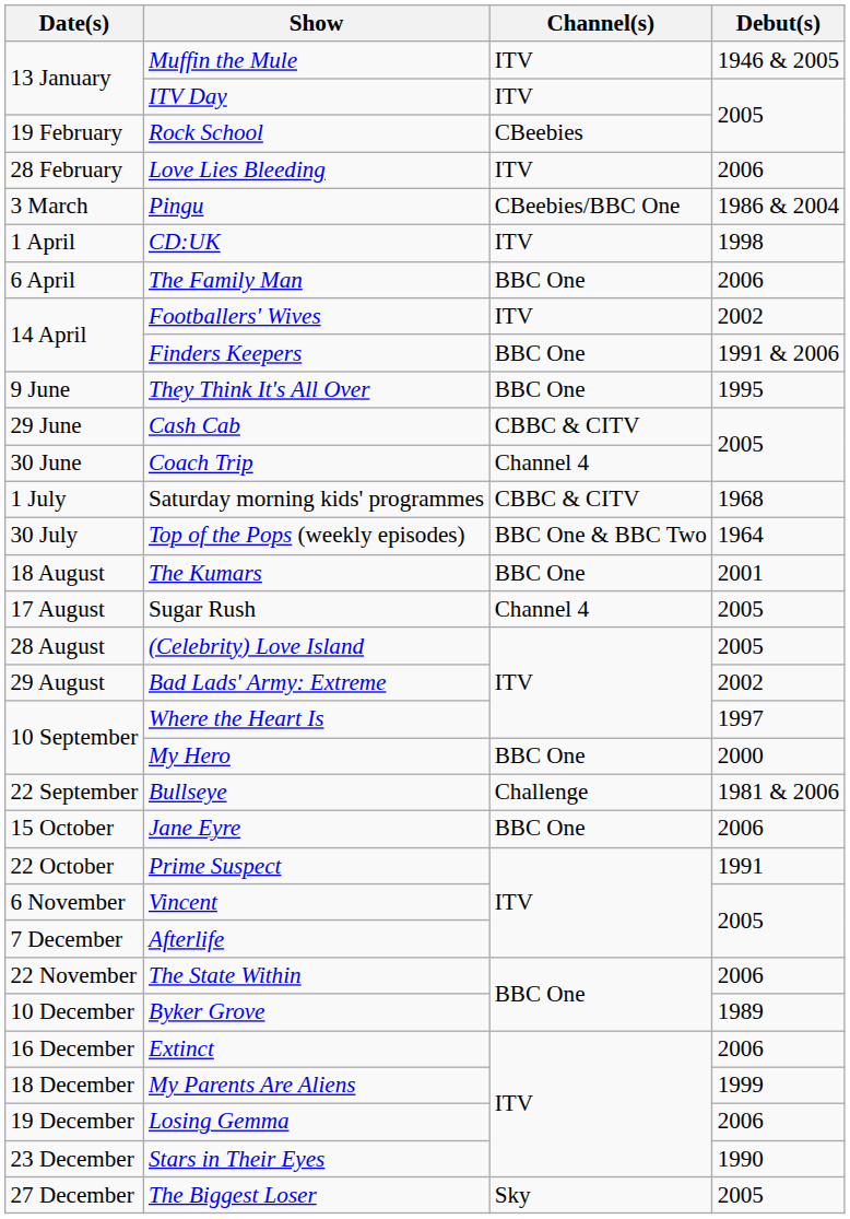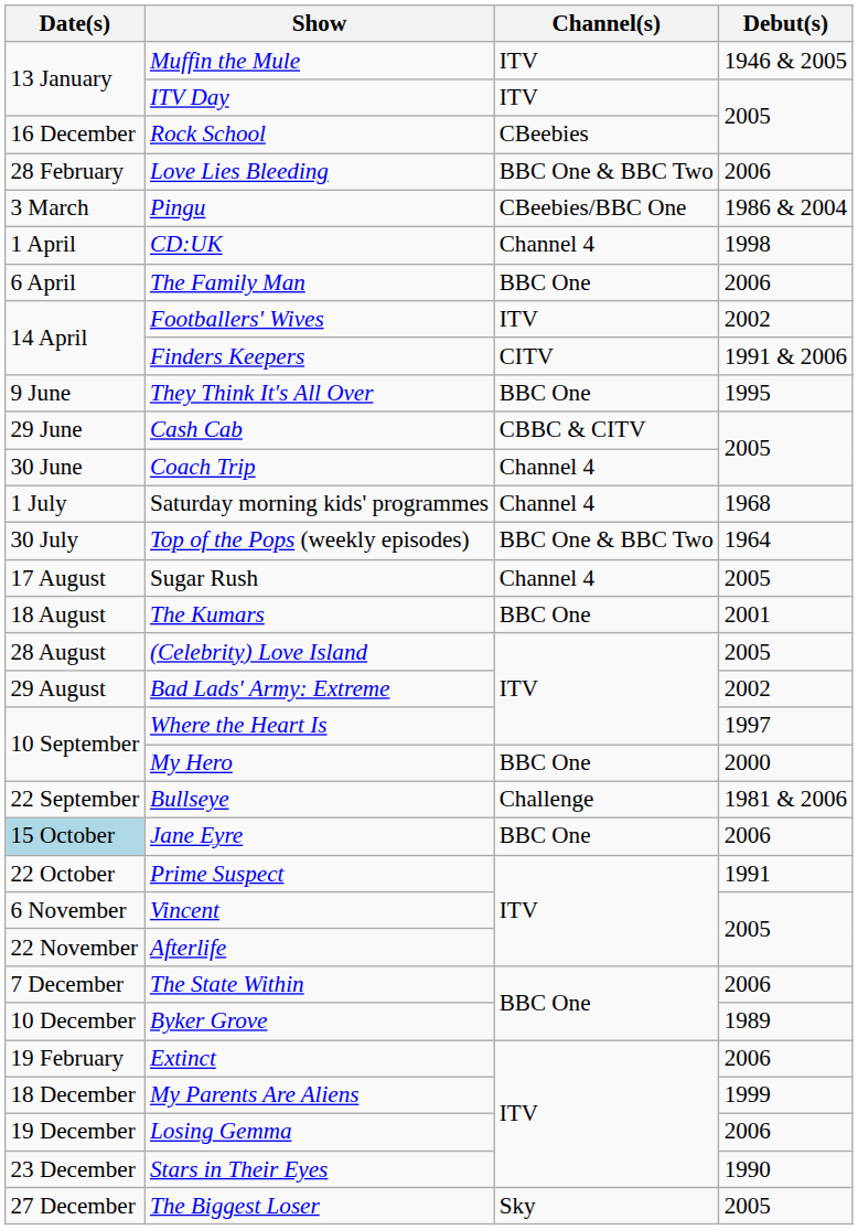Rock School | Date(s): 19 February -> 16 December
Love Lies Bleeding | Channel(s): ITV -> BBC One & BBC Two
CD:UK | Channel(s): ITV -> Channel 4
Finders Keepers | Channel(s): BBC One -> CITV
Saturday morning kids' programmes | Channel(s): CBBC & CITV -> Channel 4
rows swapped: Sugar Rush <-> The Kumars
Jane Eyre | Date(s): no background -> lightblue background
Afterlife | Date(s): 7 December -> 22 November
The State Within | Date(s): 22 November -> 7 December
Extinct | Date(s): 16 December -> 19 February
